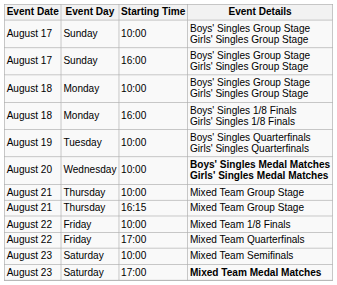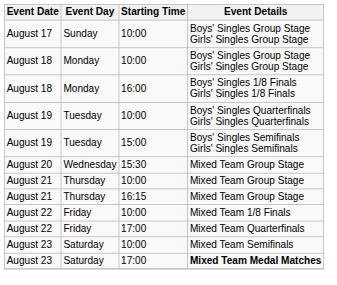- row: August 17 | Sunday | 16:00 | Boys' Singles Group Stage Girls' Singles Group Stage
+ row: August 19 | Tuesday | 15:00 | Boys' Singles Semifinals Girls' Singles Semifinals
- row: August 20 | Wednesday | 10:00 | Boys' Singles Medal Matches Girls' Singles Medal Matches
+ row: August 20 | Wednesday | 15:30 | Mixed Team Group Stage
